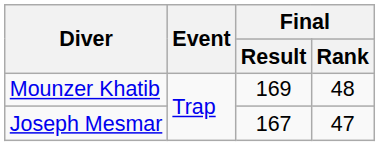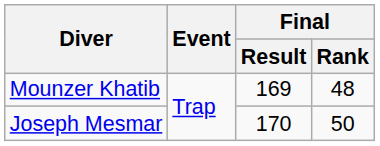Joseph Mesmar | Final / Result: 167 -> 170
Joseph Mesmar | Final / Rank: 47 -> 50
